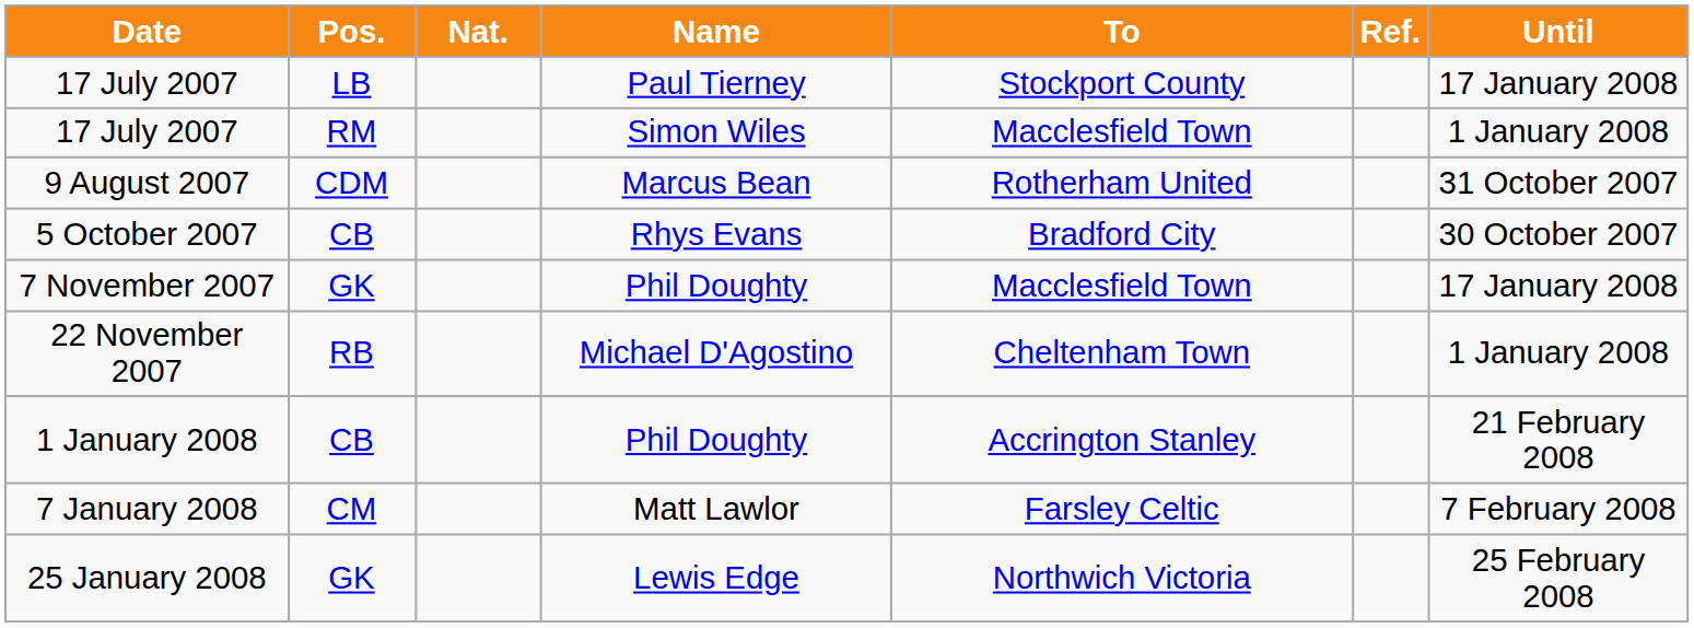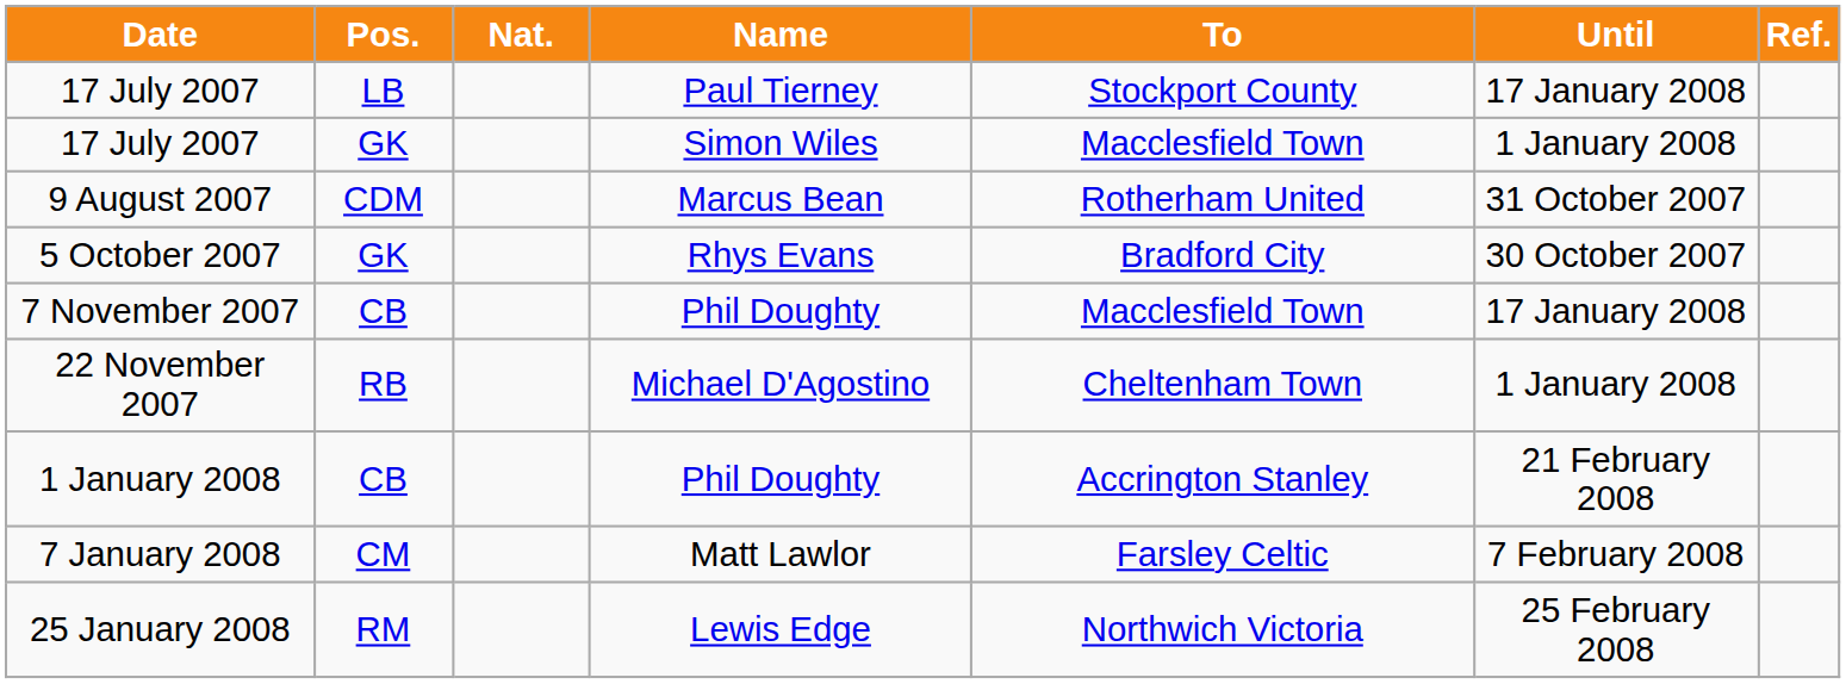columns swapped: Until <-> Ref.
17 July 2007 / Simon Wiles | Pos.: RM -> GK
5 October 2007 | Pos.: CB -> GK
7 November 2007 | Pos.: GK -> CB
25 January 2008 | Pos.: GK -> RM
